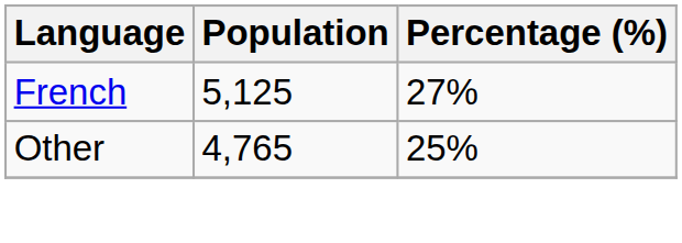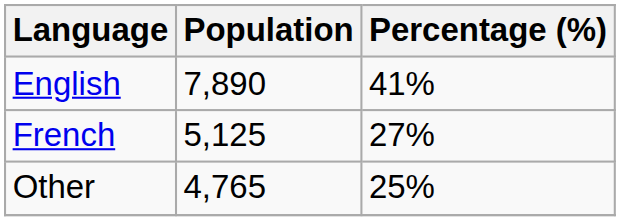+ row: English | 7,890 | 41%
